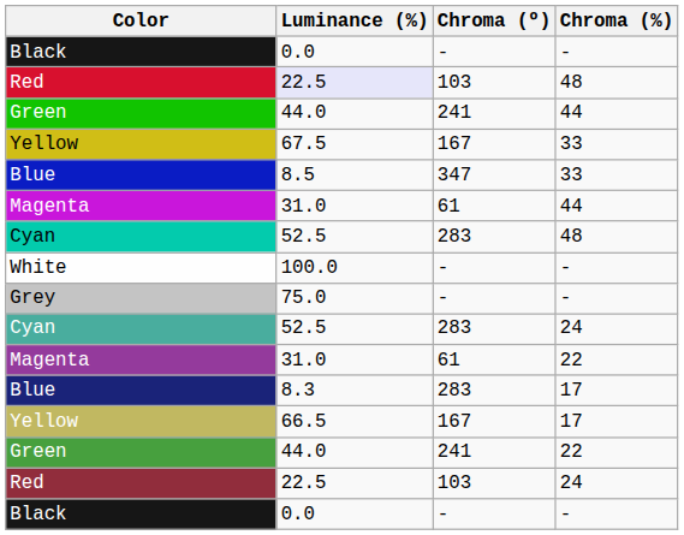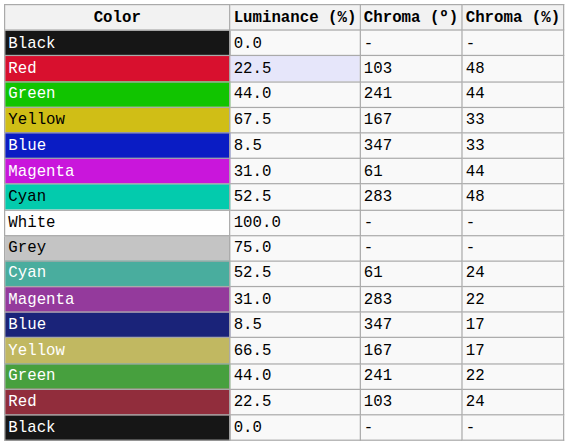Cyan / 24 | Chroma (º): 283 -> 61
Magenta / 22 | Chroma (º): 61 -> 283
Blue / 17 | Luminance (%): 8.3 -> 8.5
Blue / 17 | Chroma (º): 283 -> 347
